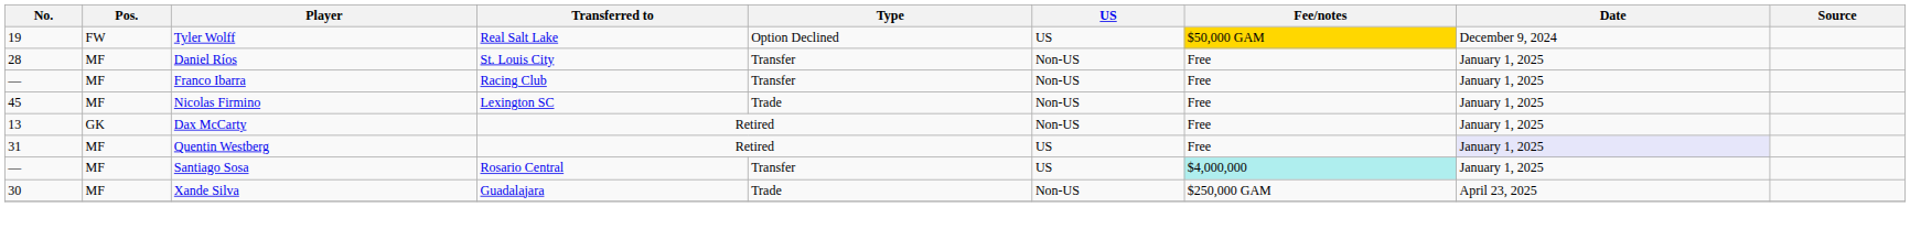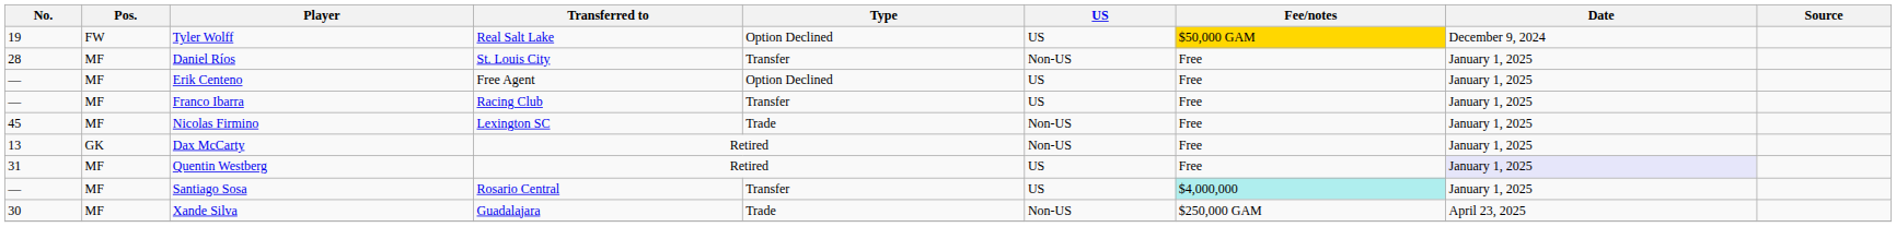+ row: — | MF | Erik Centeno | Free Agent | Option Declined | US | Free | January 1, 2025
Franco Ibarra | US: Non-US -> US
